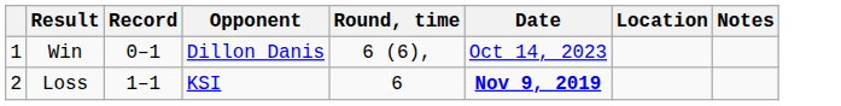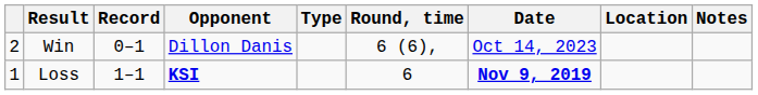+ column: Type
Win | column 1: 1 -> 2
Loss | column 1: 2 -> 1
Loss | Opponent: normal -> bold
